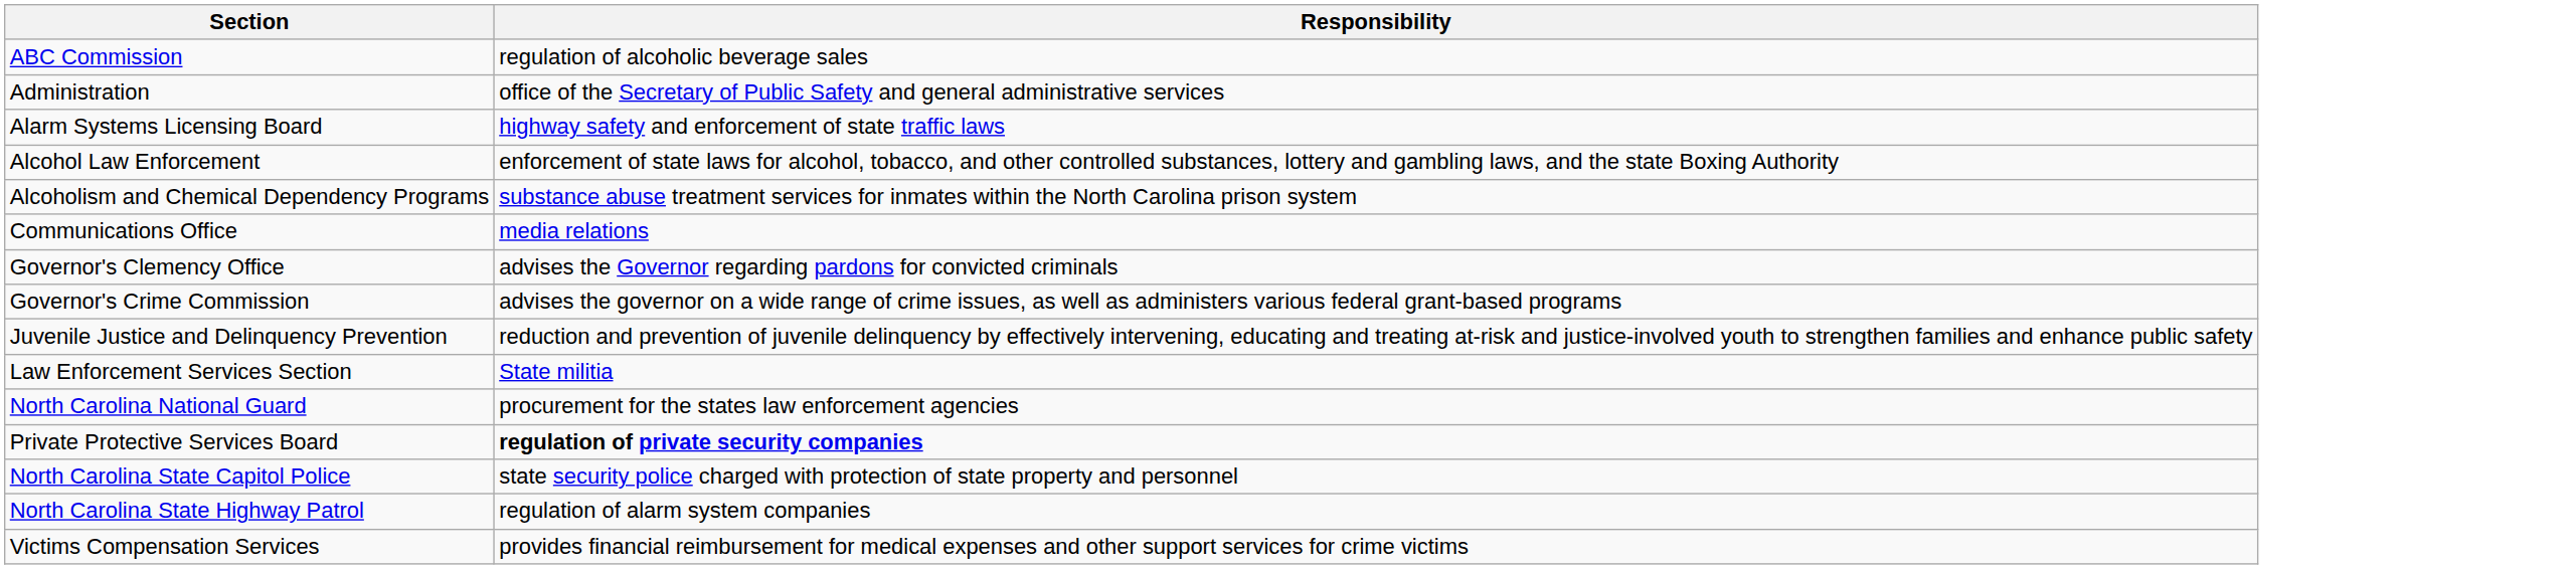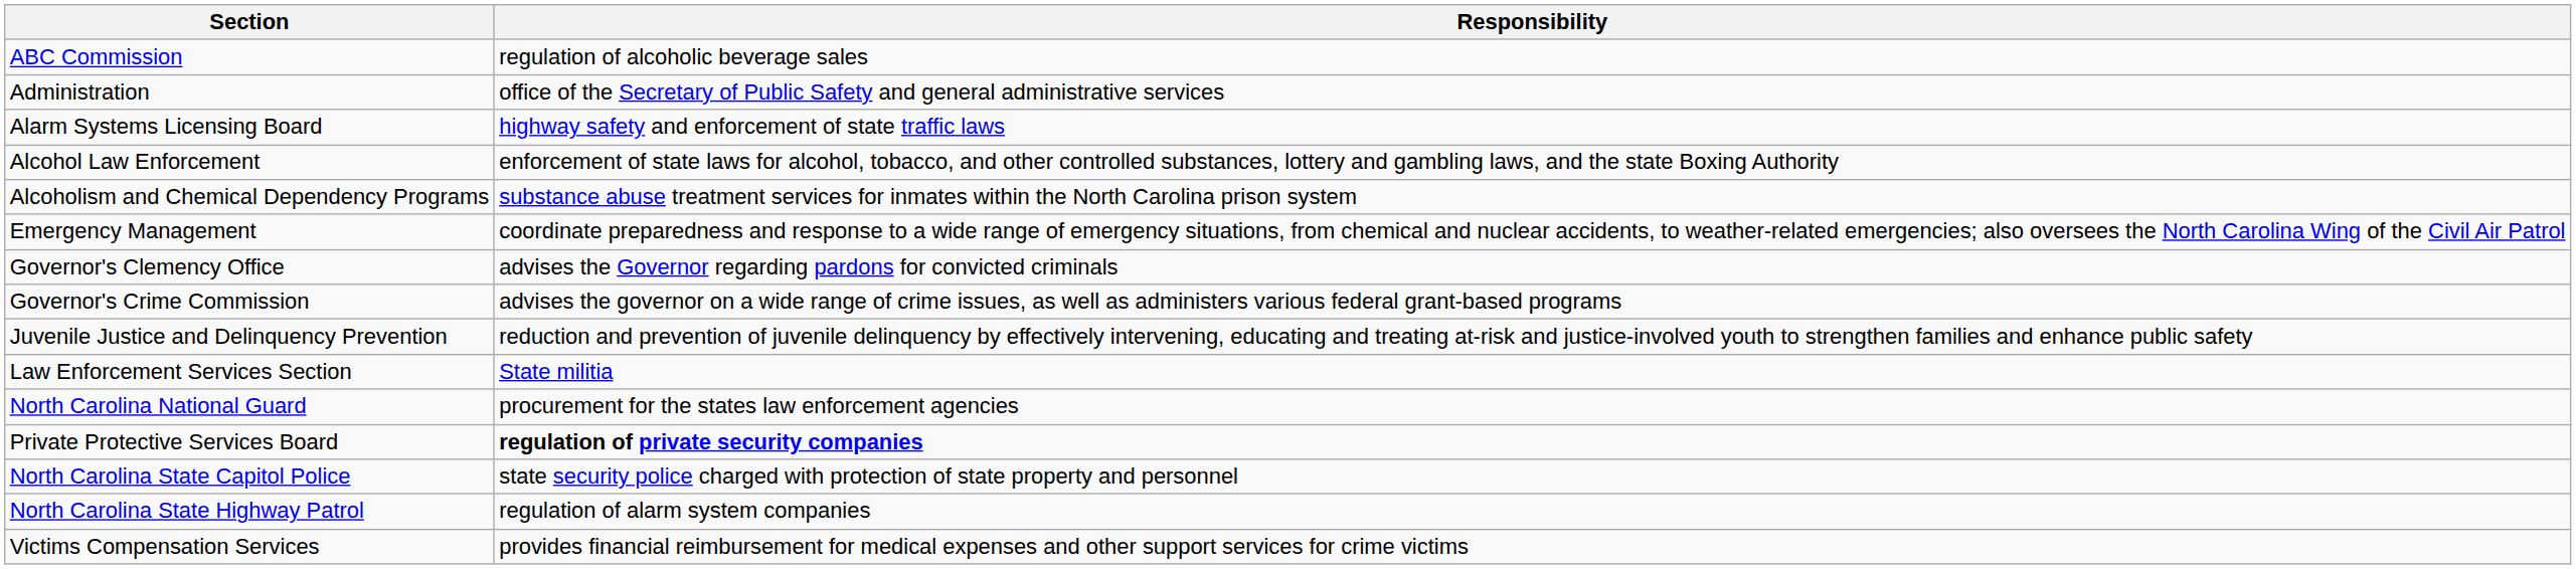- row: Communications Office | media relations
+ row: Emergency Management | coordinate preparedness and response to a wide range of emergency situations, from chemical and nuclear accidents, to weather-related emergencies; also oversees the North Carolina Wing of the Civil Air Patrol
